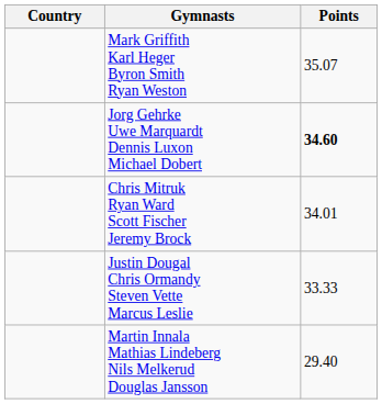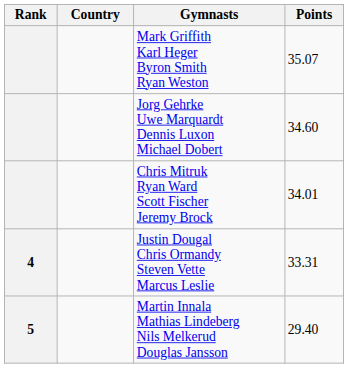+ column: Rank | 4 | 5
Jorg Gehrke Uwe Marquardt Dennis Luxon Michael Dobert | Points: bold -> normal
Justin Dougal Chris Ormandy Steven Vette Marcus Leslie | Points: 33.33 -> 33.31
